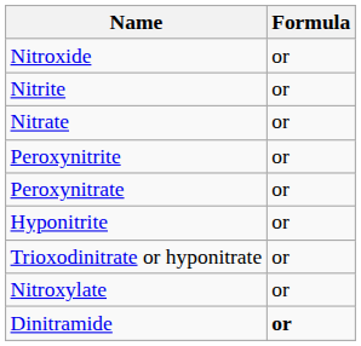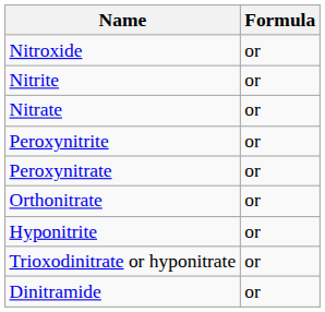+ row: Orthonitrate | or
- row: Nitroxylate | or
Dinitramide | Formula: bold -> normal
